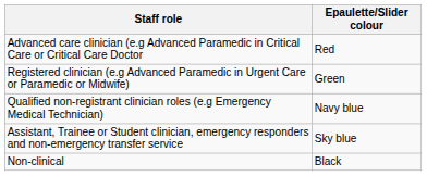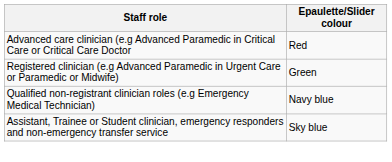- row: Non-clinical | Black
